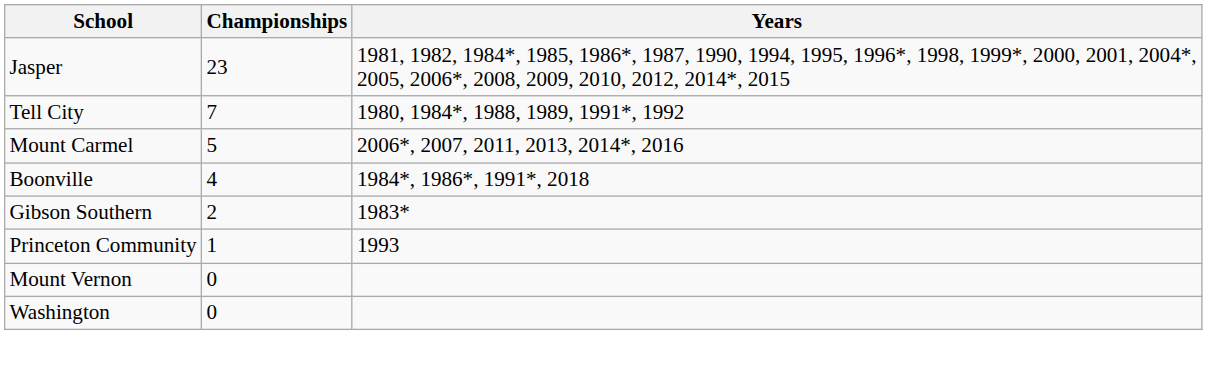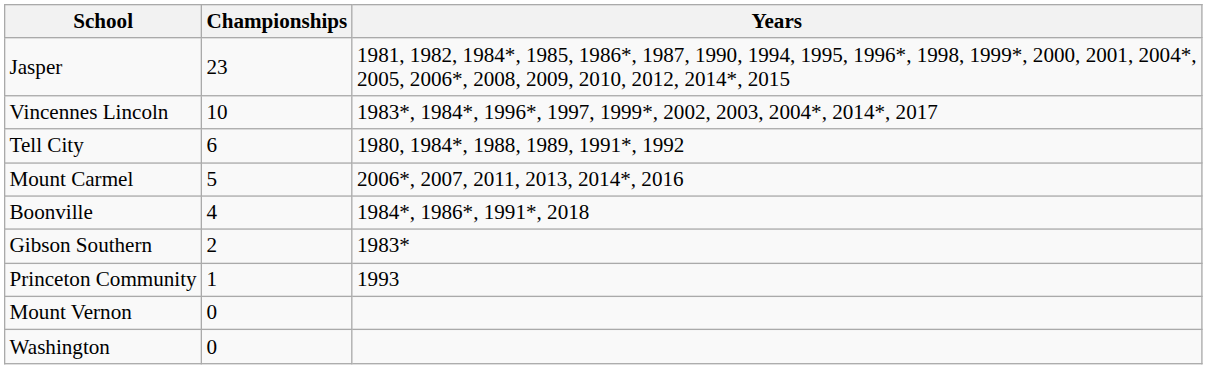+ row: Vincennes Lincoln | 10 | 1983*, 1984*, 1996*, 1997, 1999*, 2002, 2003, 2004*, 2014*, 2017
Tell City | Championships: 7 -> 6
